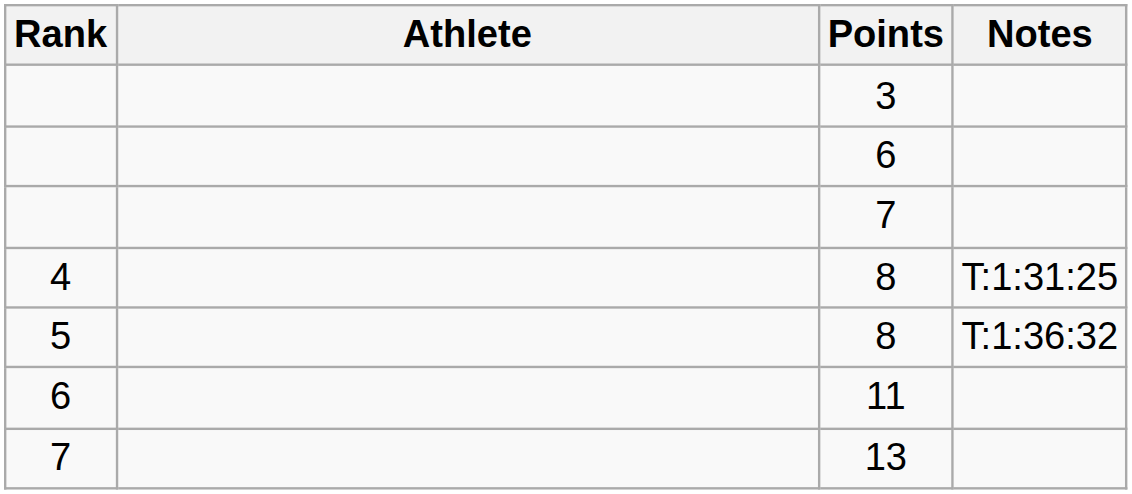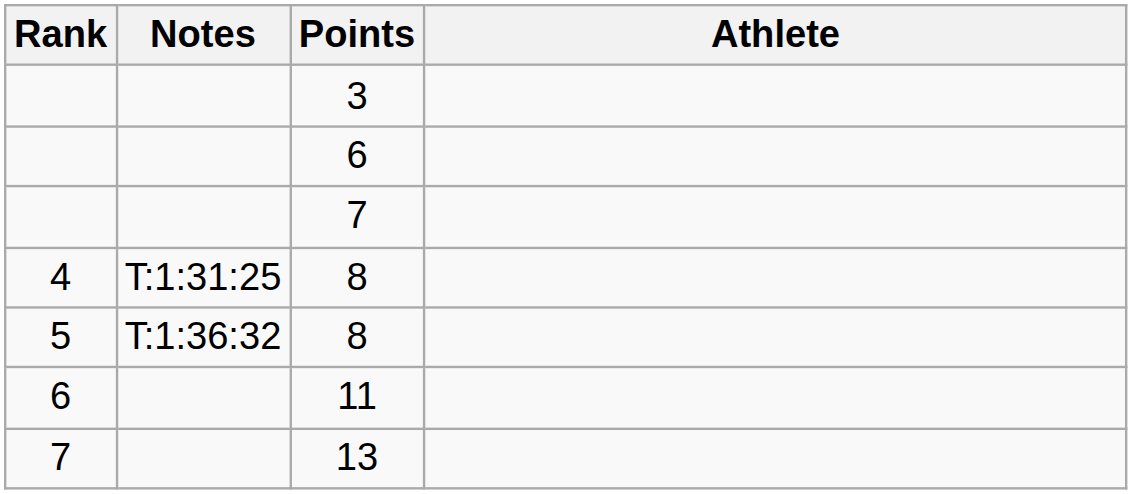columns swapped: Athlete <-> Notes
